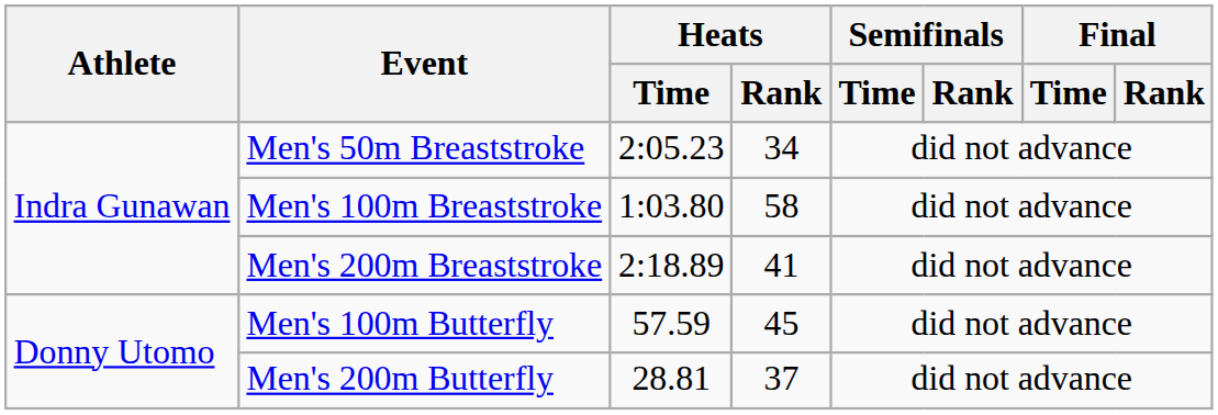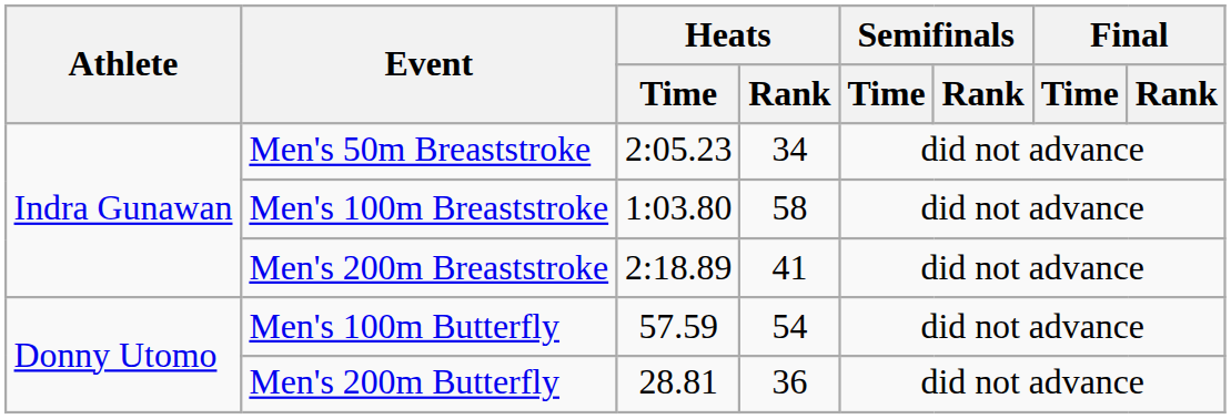Men's 100m Butterfly | Heats / Rank: 45 -> 54
Men's 200m Butterfly | Heats / Rank: 37 -> 36
